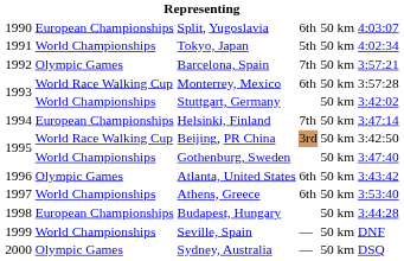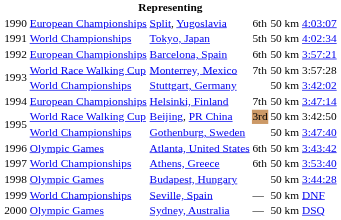Barcelona, Spain | column 2: Olympic Games -> European Championships
Barcelona, Spain | column 4: 7th -> 6th
Monterrey, Mexico | column 4: 6th -> 7th
Budapest, Hungary | column 2: European Championships -> Olympic Games
